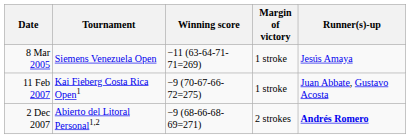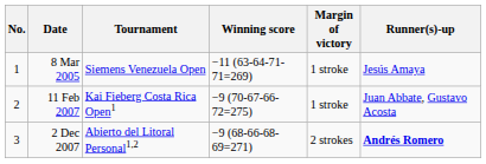+ column: No. | 1 | 2 | 3
